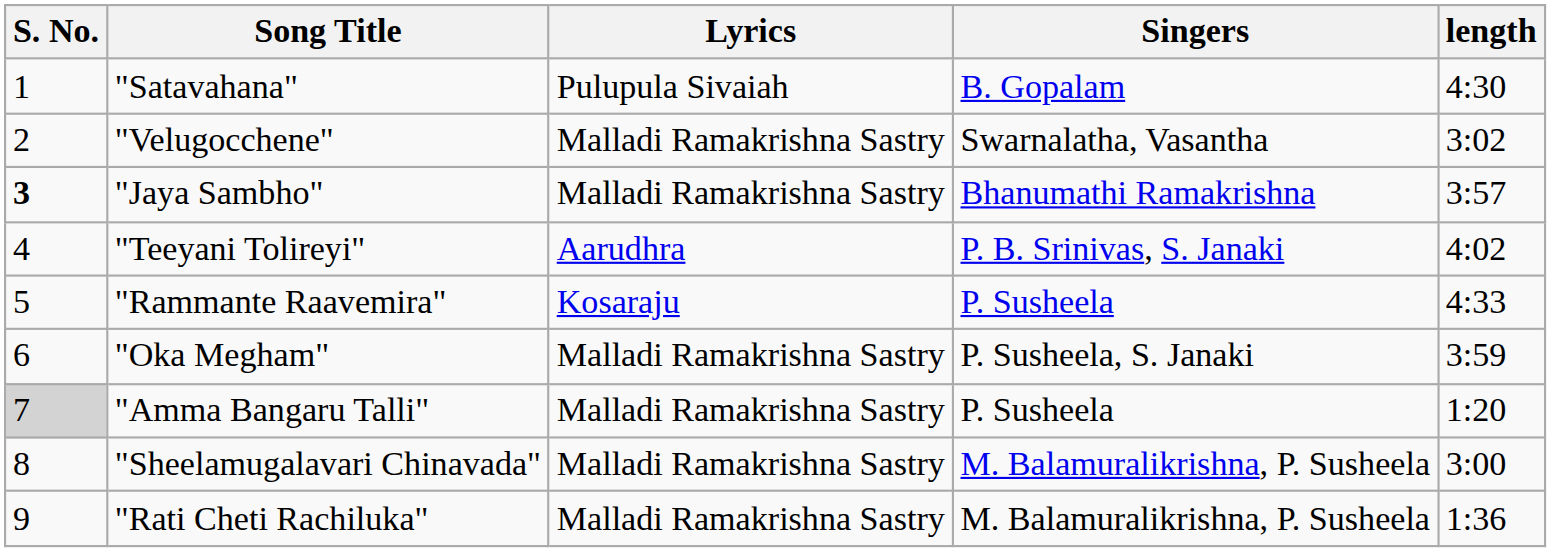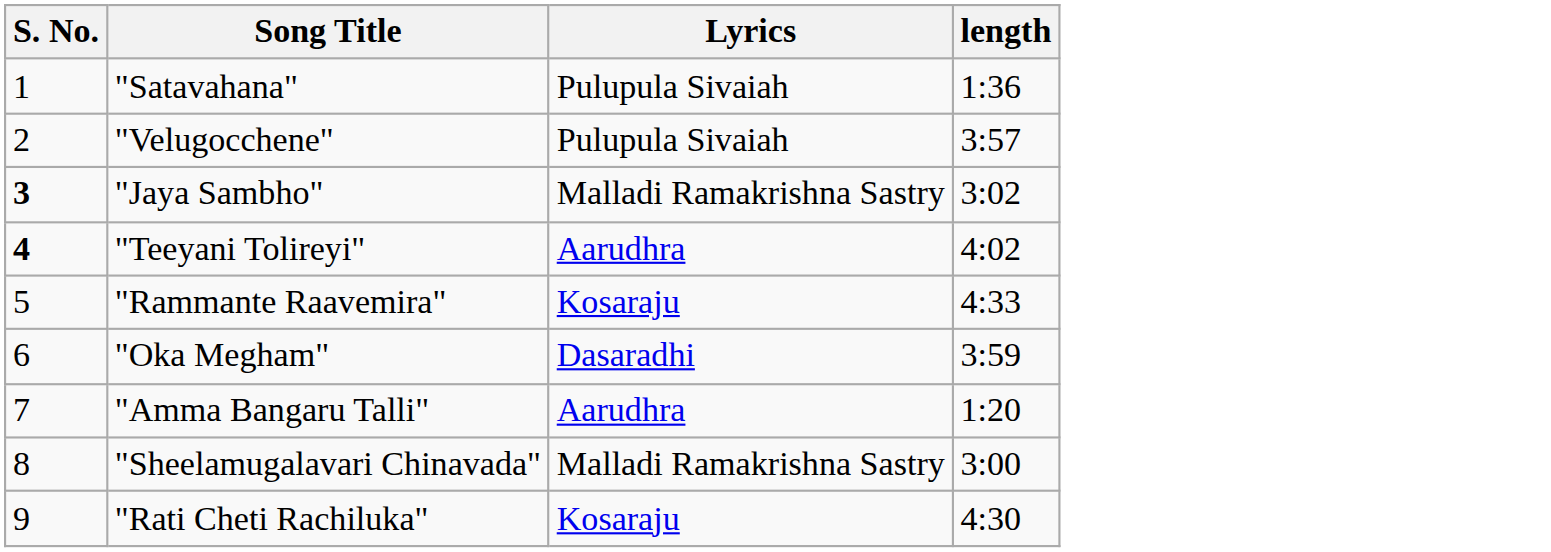- column: Singers | B. Gopalam | Swarnalatha, Vasantha | Bhanumathi Ramakrishna | P. B. Srinivas, S. Janaki | P. Susheela | P. Susheela, S. Janaki | P. Susheela | M. Balamuralikrishna, P. Susheela | M. Balamuralikrishna, P. Susheela
"Satavahana" | length: 4:30 -> 1:36
"Velugocchene" | Lyrics: Malladi Ramakrishna Sastry -> Pulupula Sivaiah
"Velugocchene" | length: 3:02 -> 3:57
"Jaya Sambho" | length: 3:57 -> 3:02
"Teeyani Tolireyi" | S. No.: normal -> bold
"Oka Megham" | Lyrics: Malladi Ramakrishna Sastry -> Dasaradhi
"Amma Bangaru Talli" | S. No.: lightgrey background -> no background
"Amma Bangaru Talli" | Lyrics: Malladi Ramakrishna Sastry -> Aarudhra
"Rati Cheti Rachiluka" | Lyrics: Malladi Ramakrishna Sastry -> Kosaraju
"Rati Cheti Rachiluka" | length: 1:36 -> 4:30
